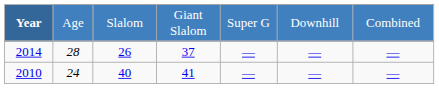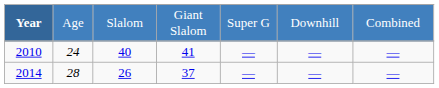rows swapped: 2010 <-> 2014
